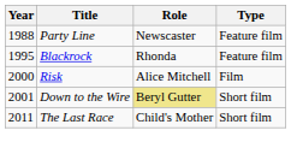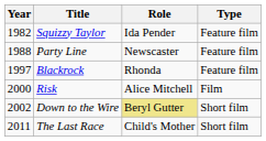+ row: 1982 | Squizzy Taylor | Ida Pender | Feature film
Blackrock | Year: 1995 -> 1997
Down to the Wire | Year: 2001 -> 2002
